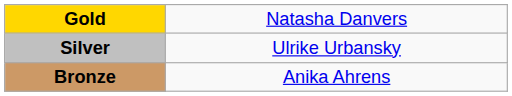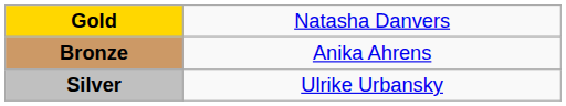rows swapped: Silver <-> Bronze
